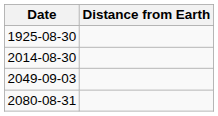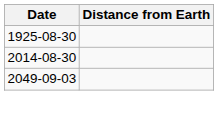- row: 2080-08-31
